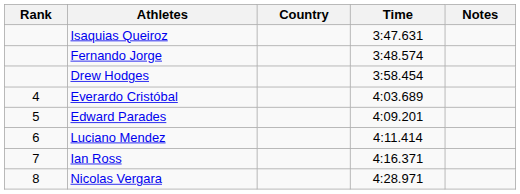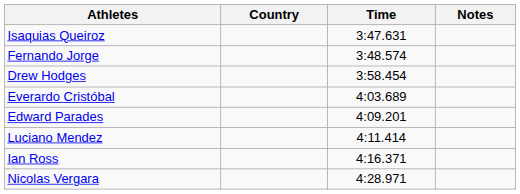- column: Rank | 4 | 5 | 6 | 7 | 8
